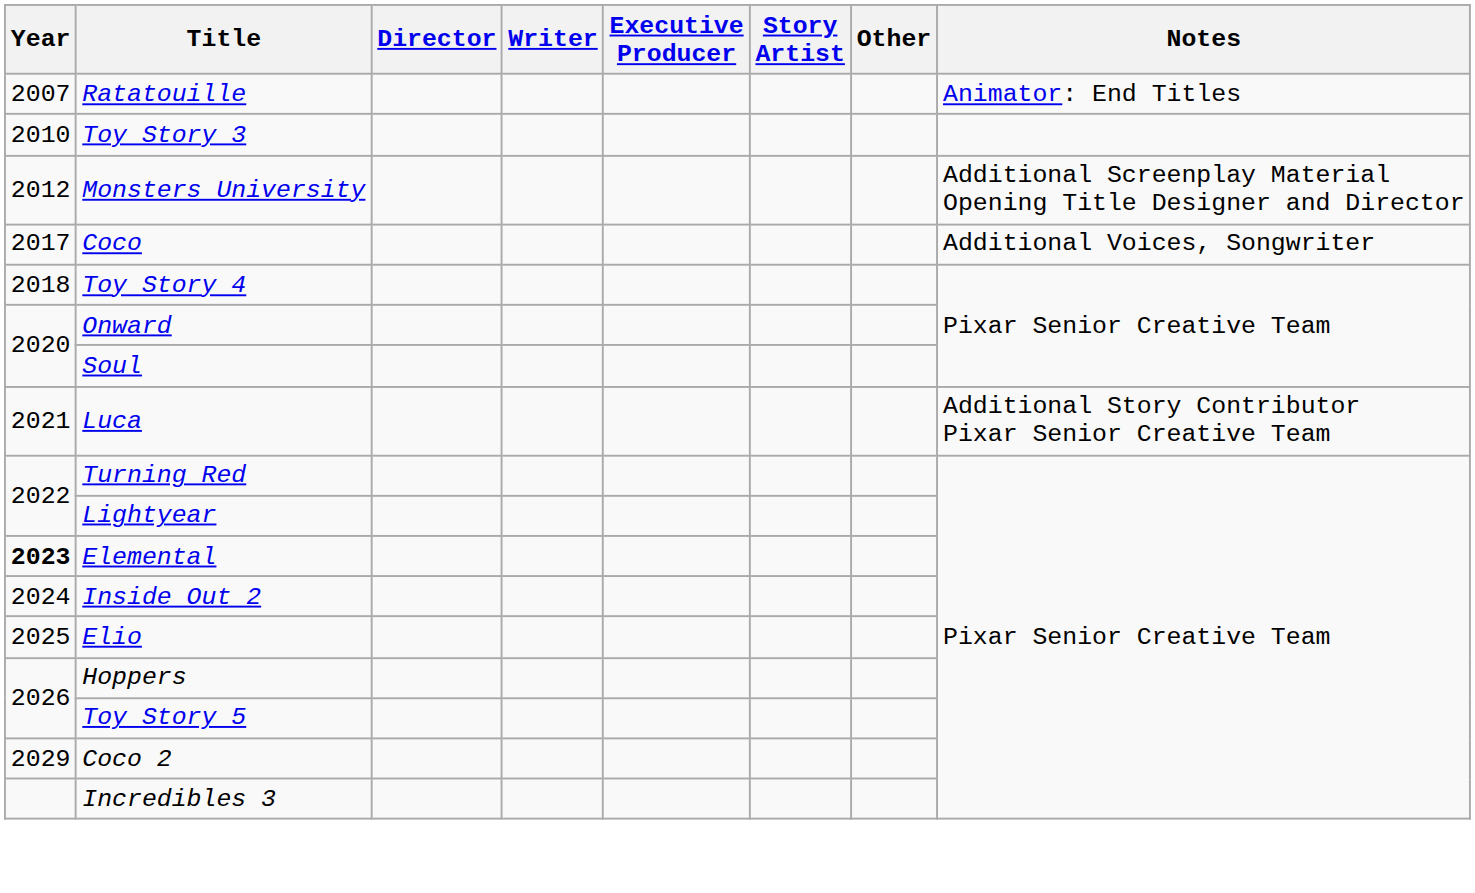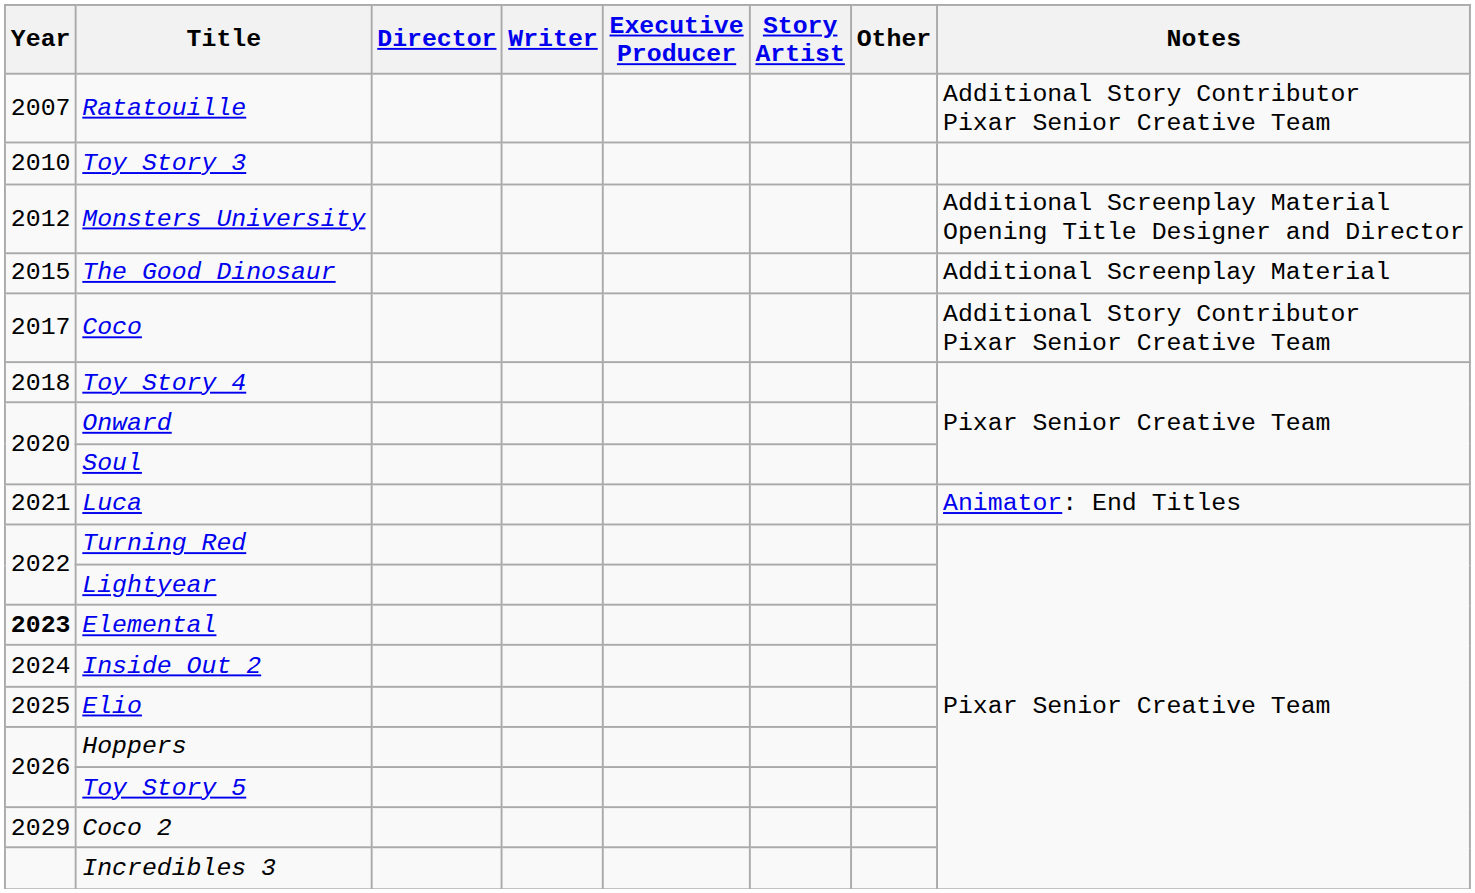Ratatouille | Notes: Animator: End Titles -> Additional Story Contributor Pixar Senior Creative Team
+ row: 2015 | The Good Dinosaur | Additional Screenplay Material
Coco | Notes: Additional Voices, Songwriter -> Additional Story Contributor Pixar Senior Creative Team
Luca | Notes: Additional Story Contributor Pixar Senior Creative Team -> Animator: End Titles
